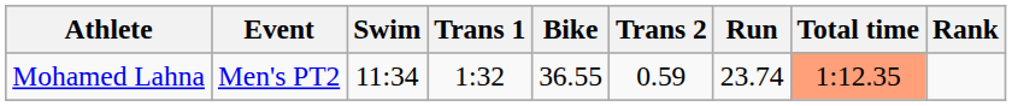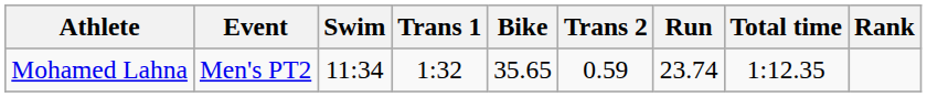Mohamed Lahna | Bike: 36.55 -> 35.65
Mohamed Lahna | Total time: lightsalmon background -> no background
